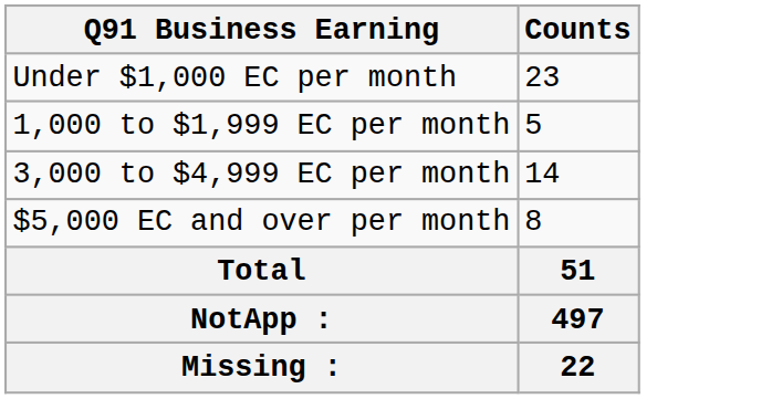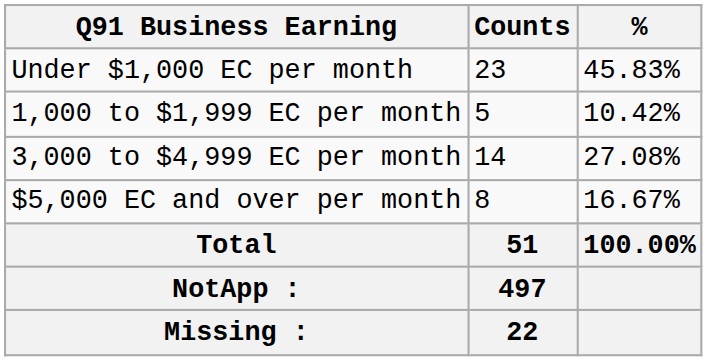+ column: % | 45.83% | 10.42% | 27.08% | 16.67% | 100.00%
